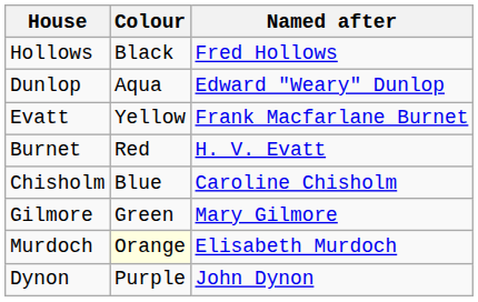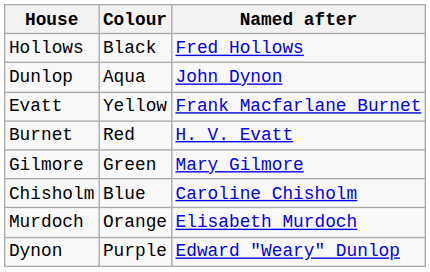Dunlop | Named after: Edward "Weary" Dunlop -> John Dynon
rows swapped: Gilmore <-> Chisholm
Murdoch | Colour: lightyellow background -> no background
Dynon | Named after: John Dynon -> Edward "Weary" Dunlop
